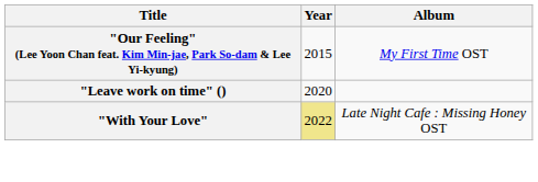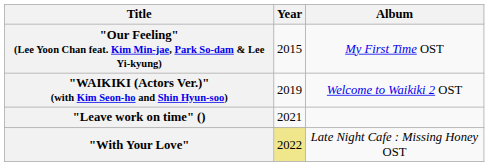+ row: "WAIKIKI (Actors Ver.)" (with Kim Seon-ho and Shin Hyun-soo) | 2019 | Welcome to Waikiki 2 OST
"Leave work on time" () | Year: 2020 -> 2021
